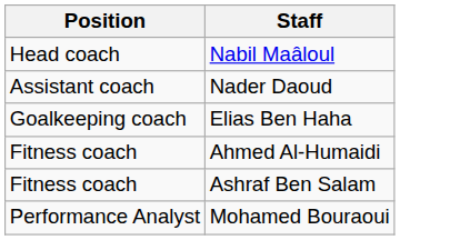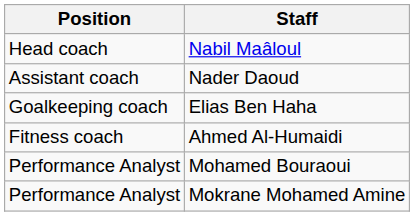- row: Fitness coach | Ashraf Ben Salam
+ row: Performance Analyst | Mokrane Mohamed Amine
